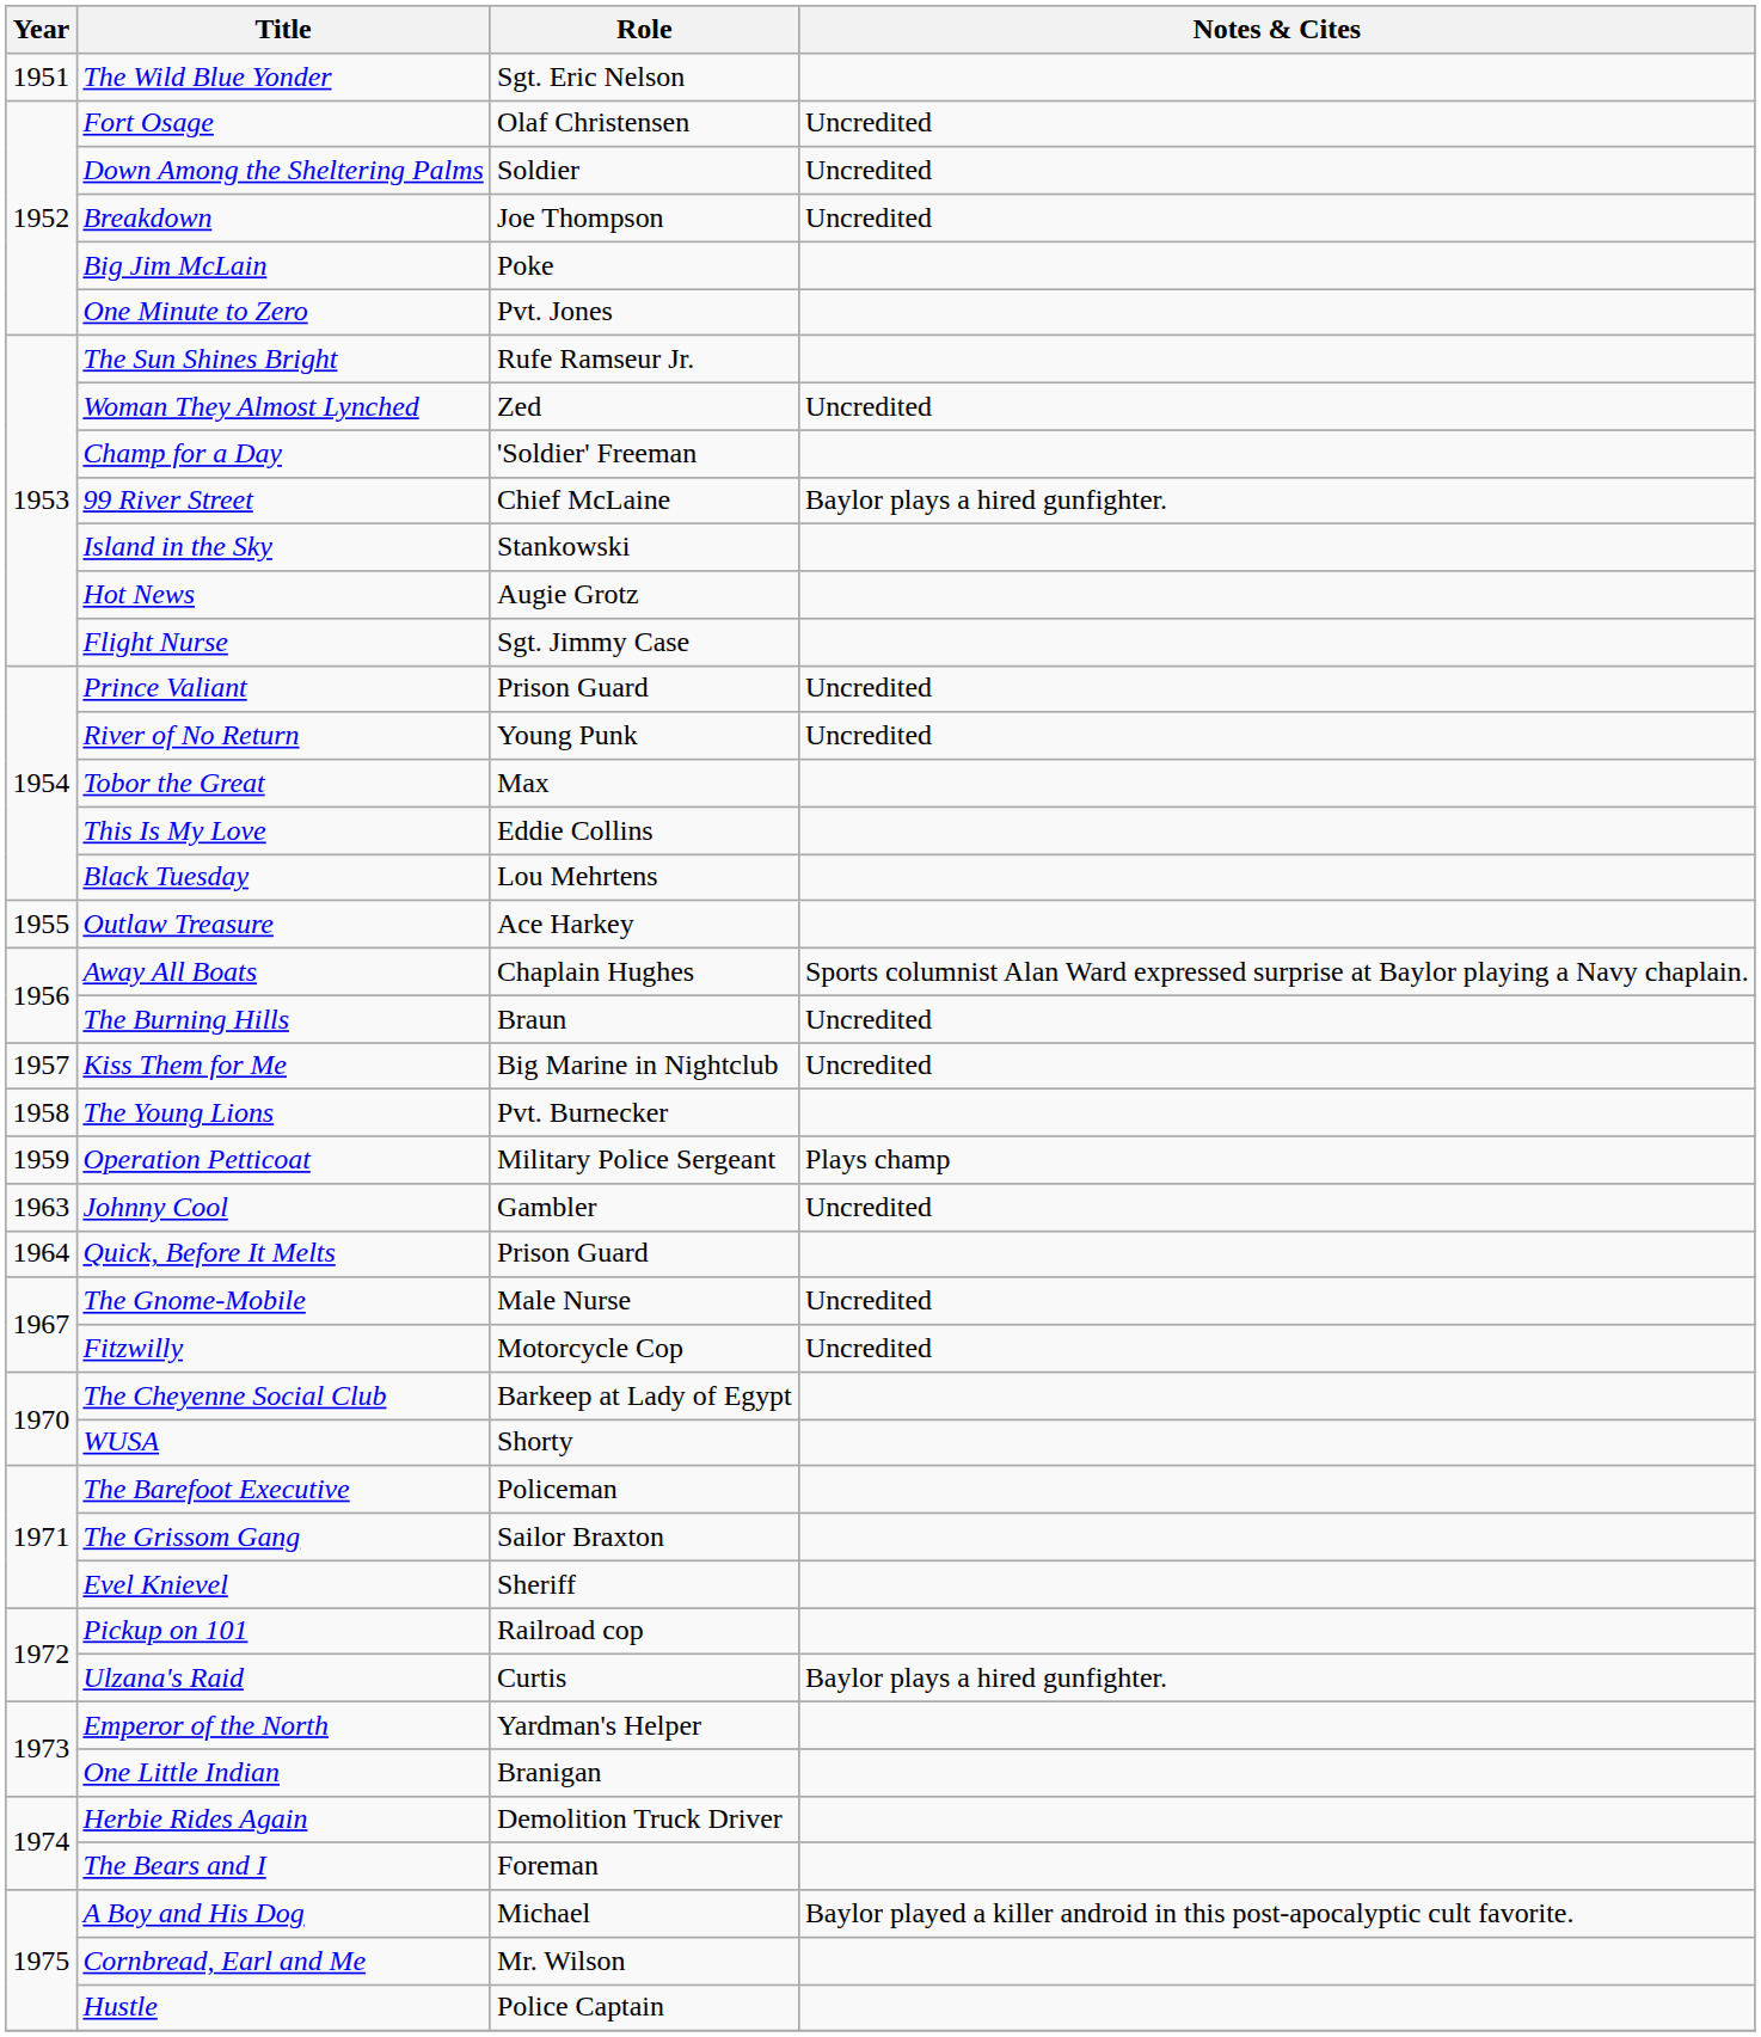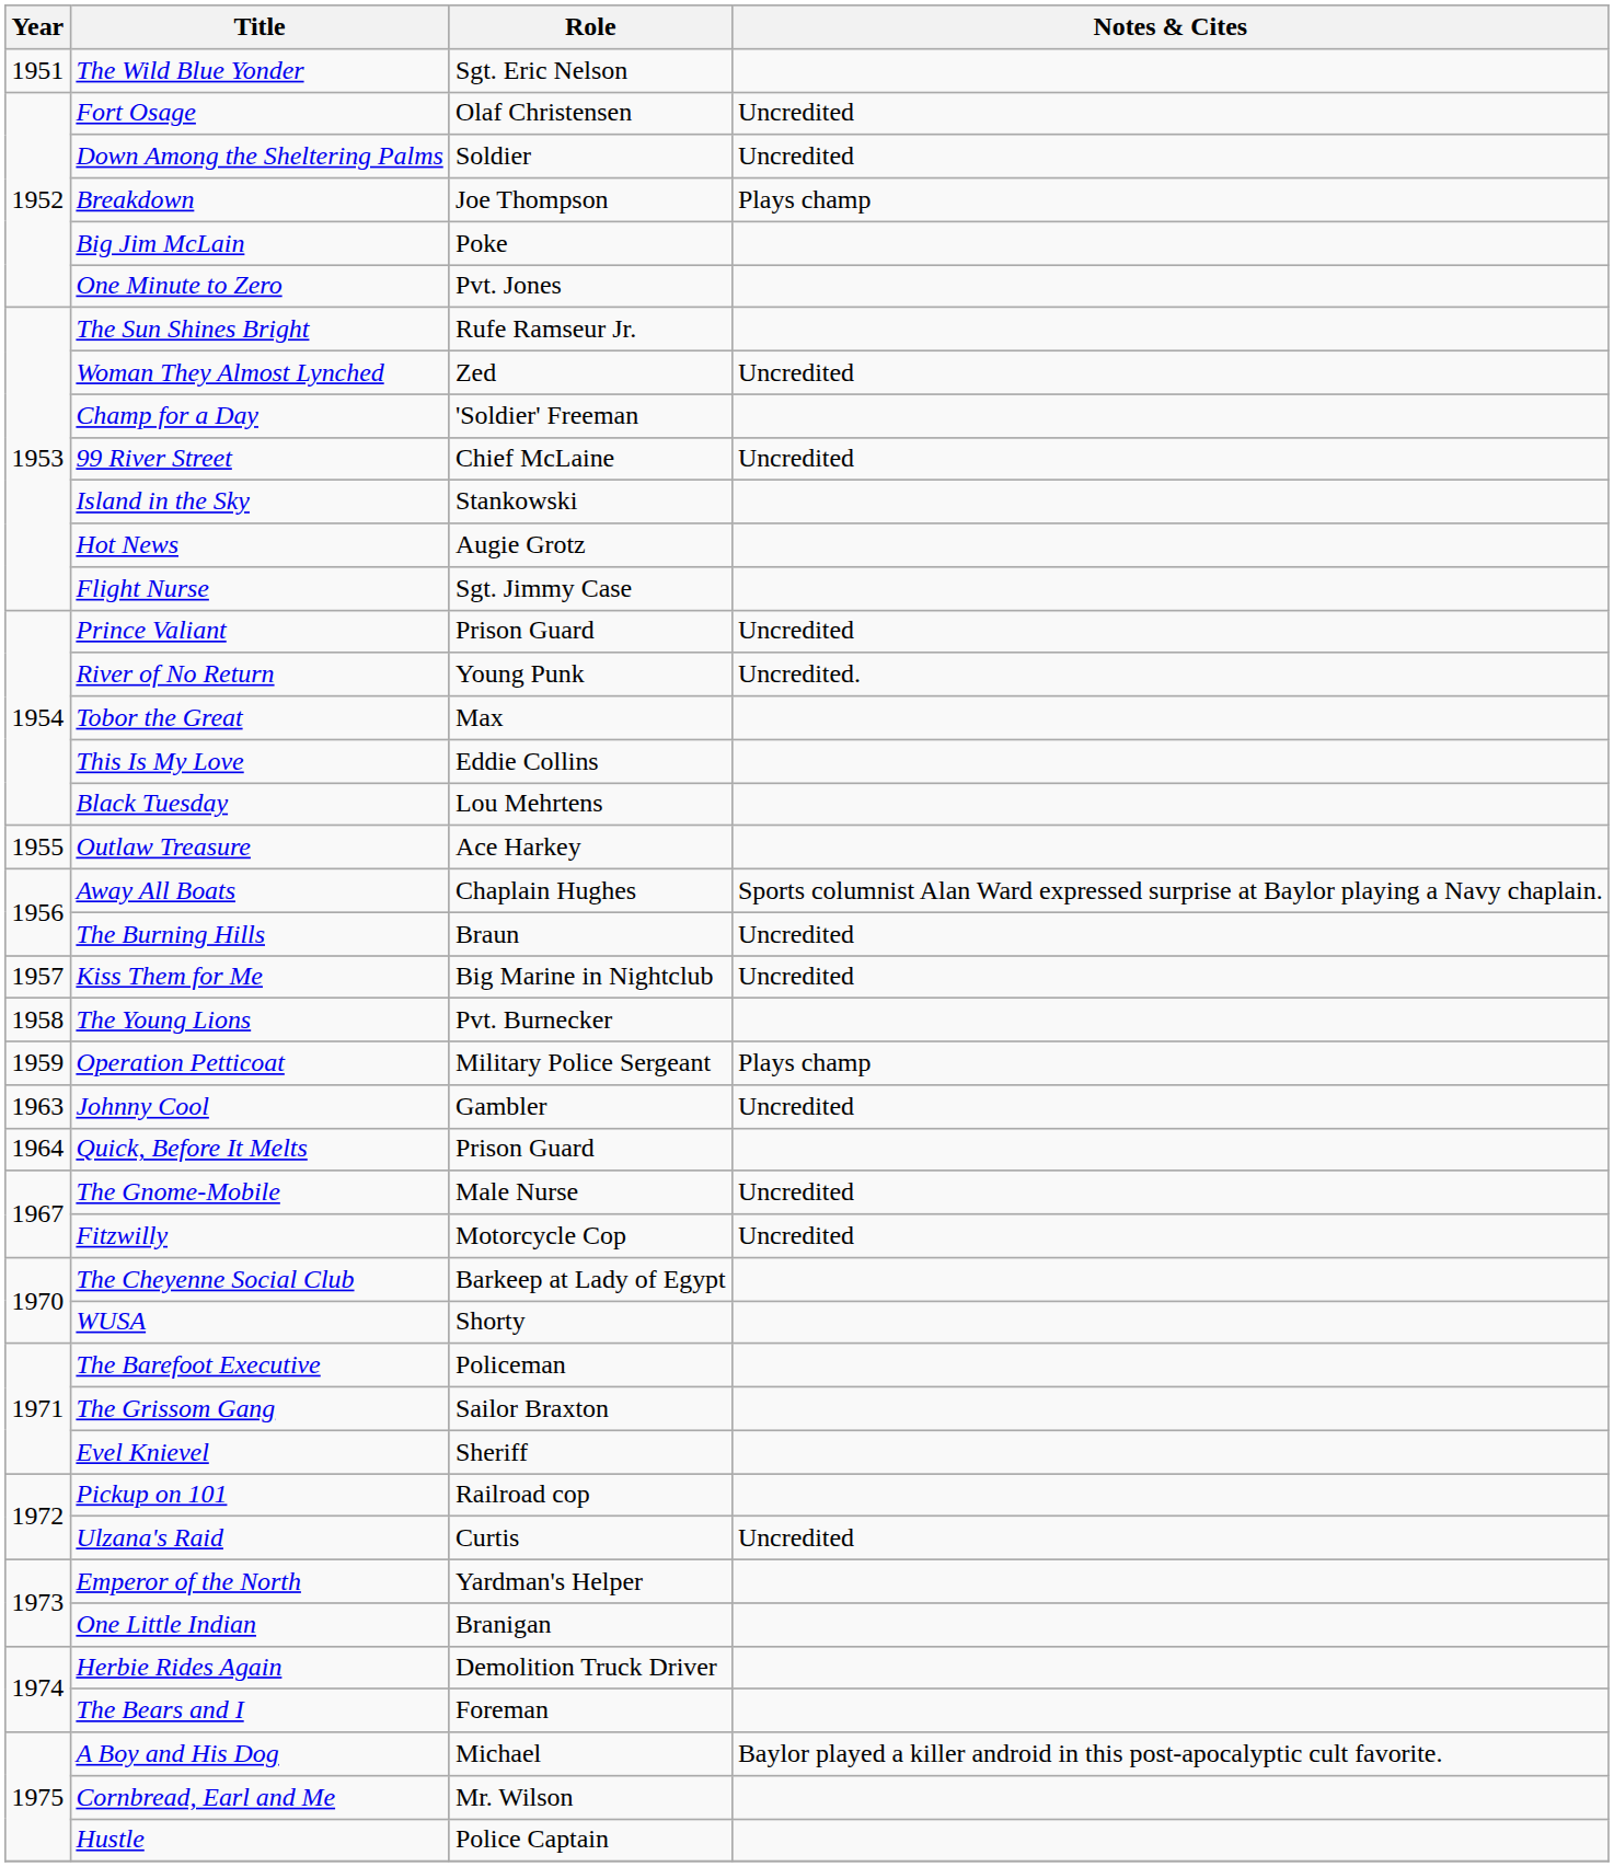Breakdown | Notes & Cites: Uncredited -> Plays champ
99 River Street | Notes & Cites: Baylor plays a hired gunfighter. -> Uncredited
River of No Return | Notes & Cites: Uncredited -> Uncredited.
Ulzana's Raid | Notes & Cites: Baylor plays a hired gunfighter. -> Uncredited
